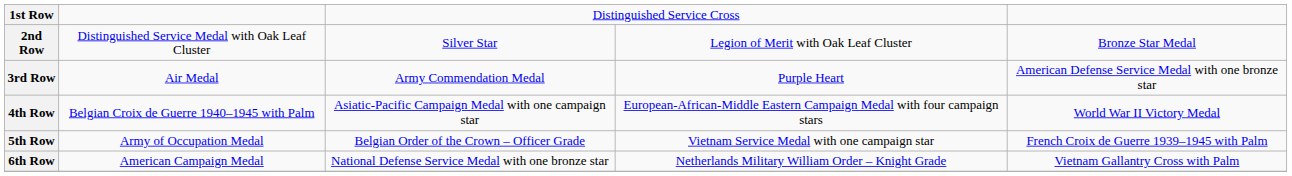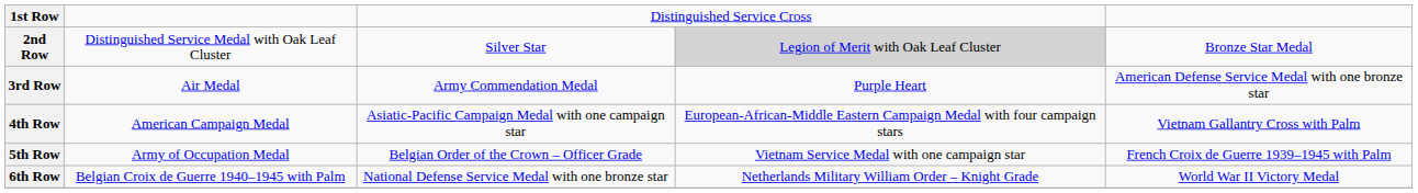2nd Row | column 4: no background -> lightgrey background
4th Row | column 2: Belgian Croix de Guerre 1940–1945 with Palm -> American Campaign Medal
4th Row | column 5: World War II Victory Medal -> Vietnam Gallantry Cross with Palm
6th Row | column 2: American Campaign Medal -> Belgian Croix de Guerre 1940–1945 with Palm
6th Row | column 5: Vietnam Gallantry Cross with Palm -> World War II Victory Medal
